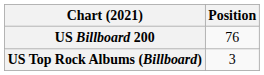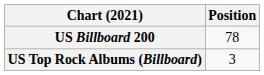US Billboard 200 | Position: 76 -> 78
